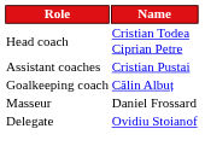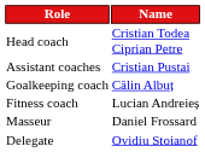+ row: Fitness coach | Lucian Andreieș
